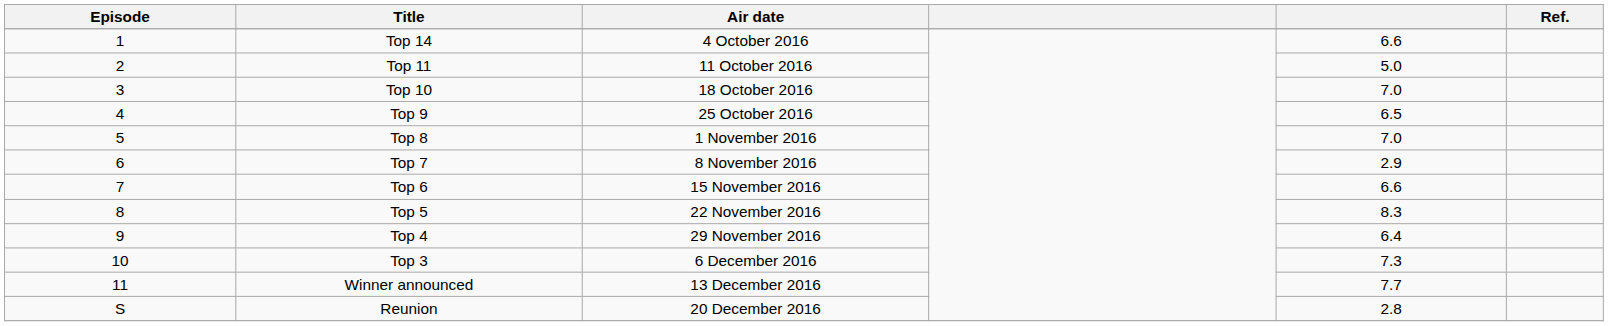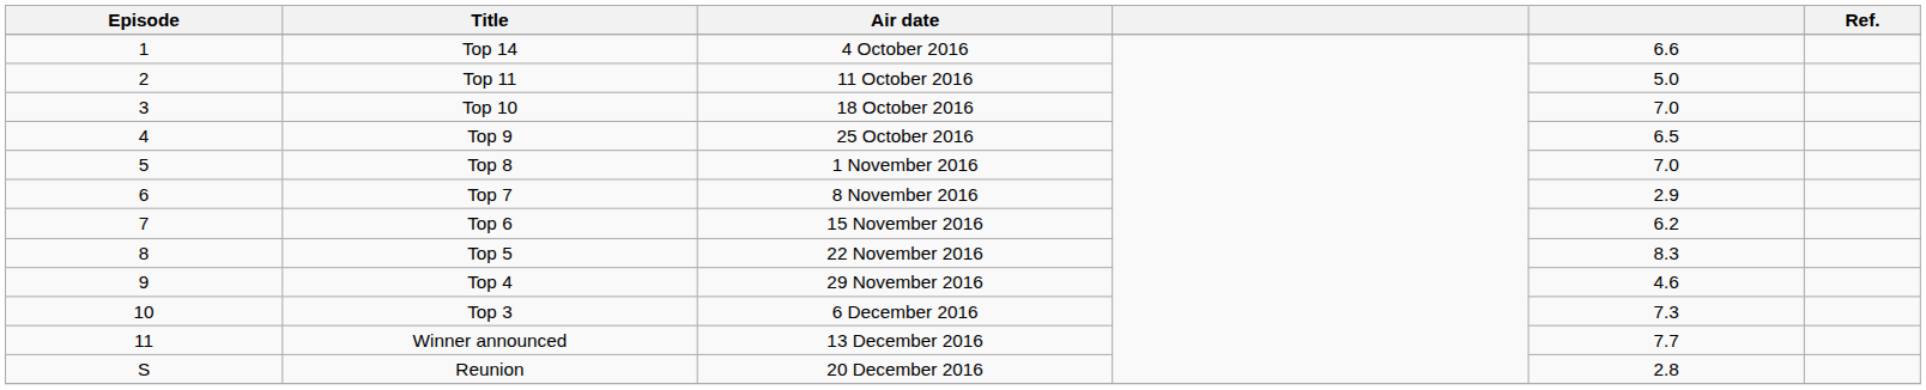Top 6 | column 5: 6.6 -> 6.2
Top 4 | column 5: 6.4 -> 4.6
